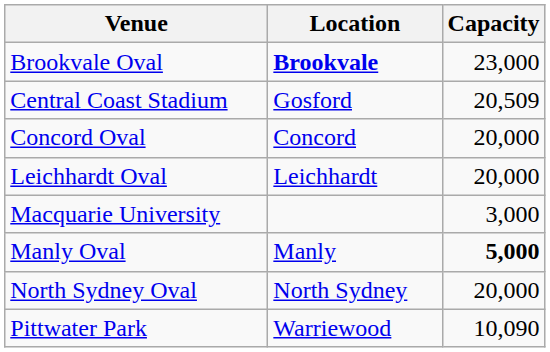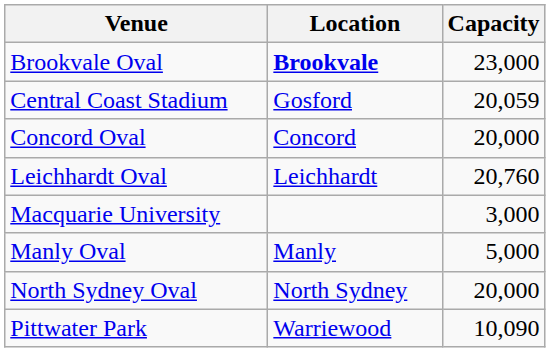Central Coast Stadium | Capacity: 20,509 -> 20,059
Leichhardt Oval | Capacity: 20,000 -> 20,760
Manly Oval | Capacity: bold -> normal
